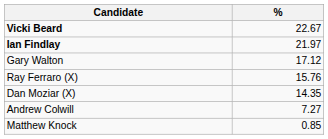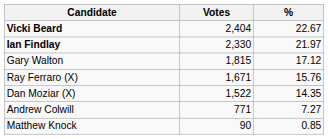+ column: Votes | 2,404 | 2,330 | 1,815 | 1,671 | 1,522 | 771 | 90
